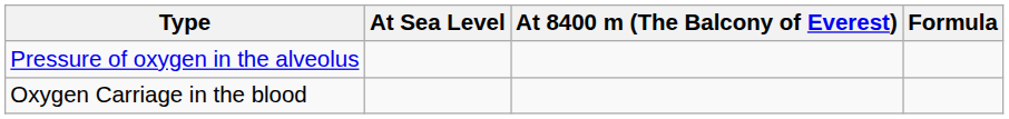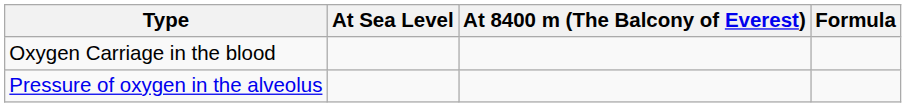rows swapped: Pressure of oxygen in the alveolus <-> Oxygen Carriage in the blood
